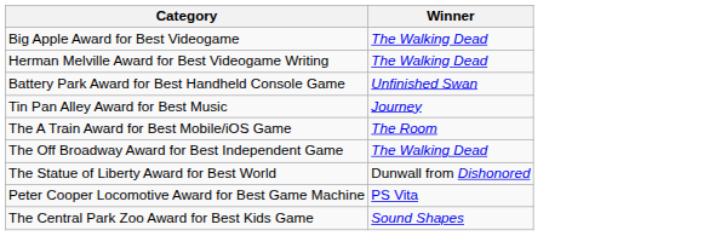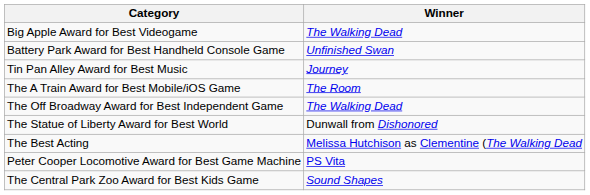- row: Herman Melville Award for Best Videogame Writing | The Walking Dead
+ row: The Best Acting | Melissa Hutchison as Clementine (The Walking Dead
